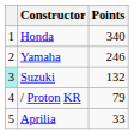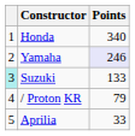Yamaha | Points: no background -> lavender background
Suzuki | Points: 132 -> 133
